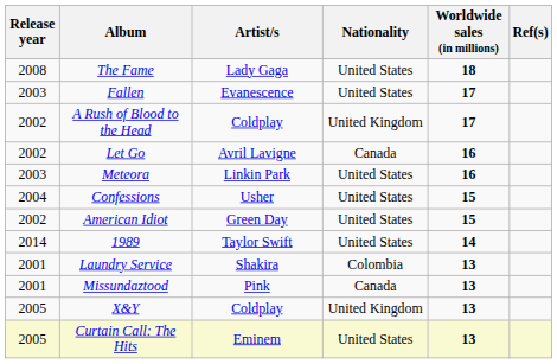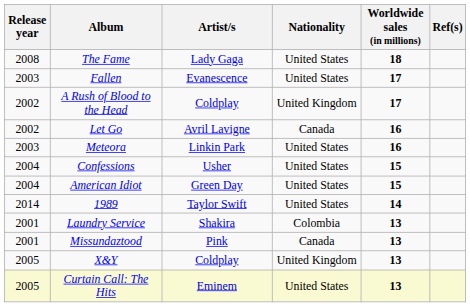American Idiot | Release year: 2002 -> 2004
